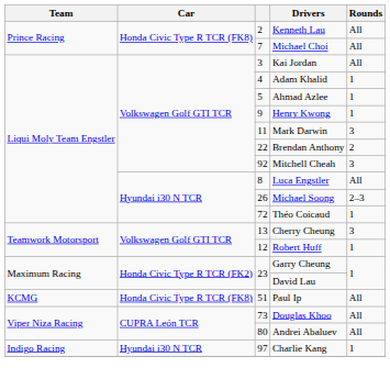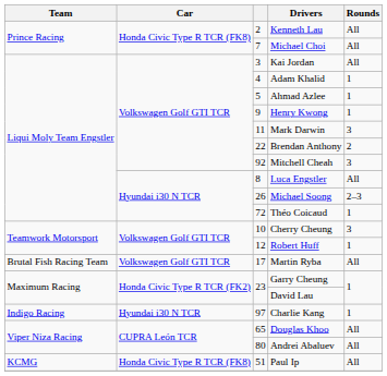Cherry Cheung | column 3: 13 -> 10
+ row: Brutal Fish Racing Team | Volkswagen Golf GTI TCR | 17 | Martin Ryba | All
rows swapped: Paul Ip <-> Charlie Kang
Douglas Khoo | column 3: 73 -> 65
